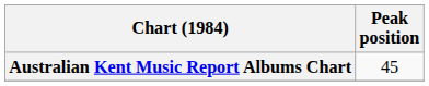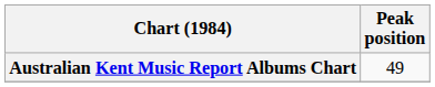Australian Kent Music Report Albums Chart | Peak position: 45 -> 49
